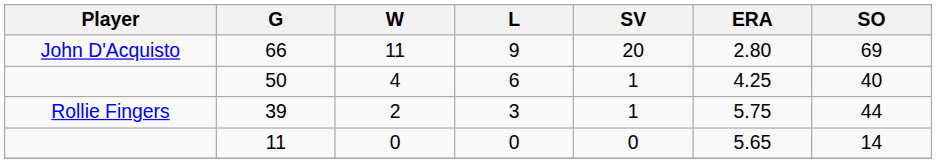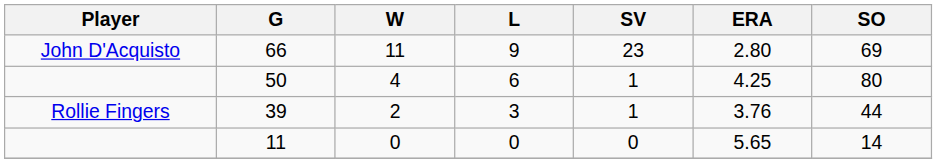66 | SV: 20 -> 23
50 | SO: 40 -> 80
39 | ERA: 5.75 -> 3.76
